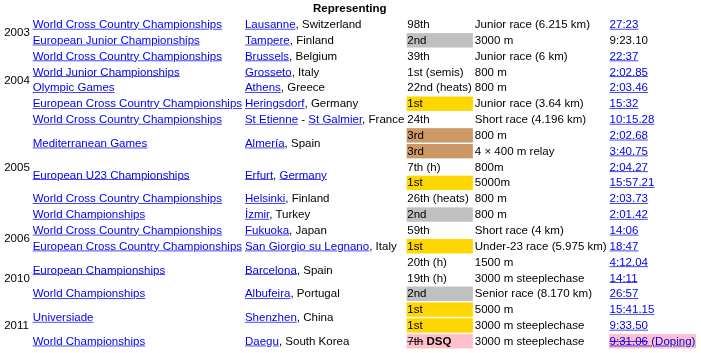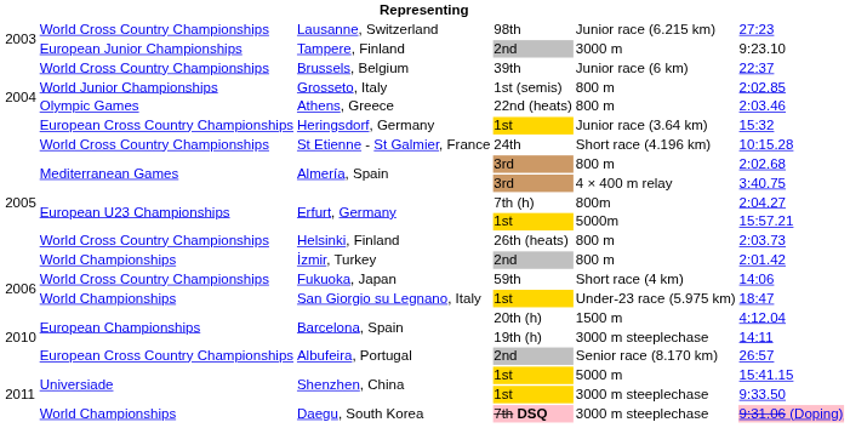San Giorgio su Legnano, Italy | column 2: European Cross Country Championships -> World Championships
Albufeira, Portugal | column 2: World Championships -> European Cross Country Championships
